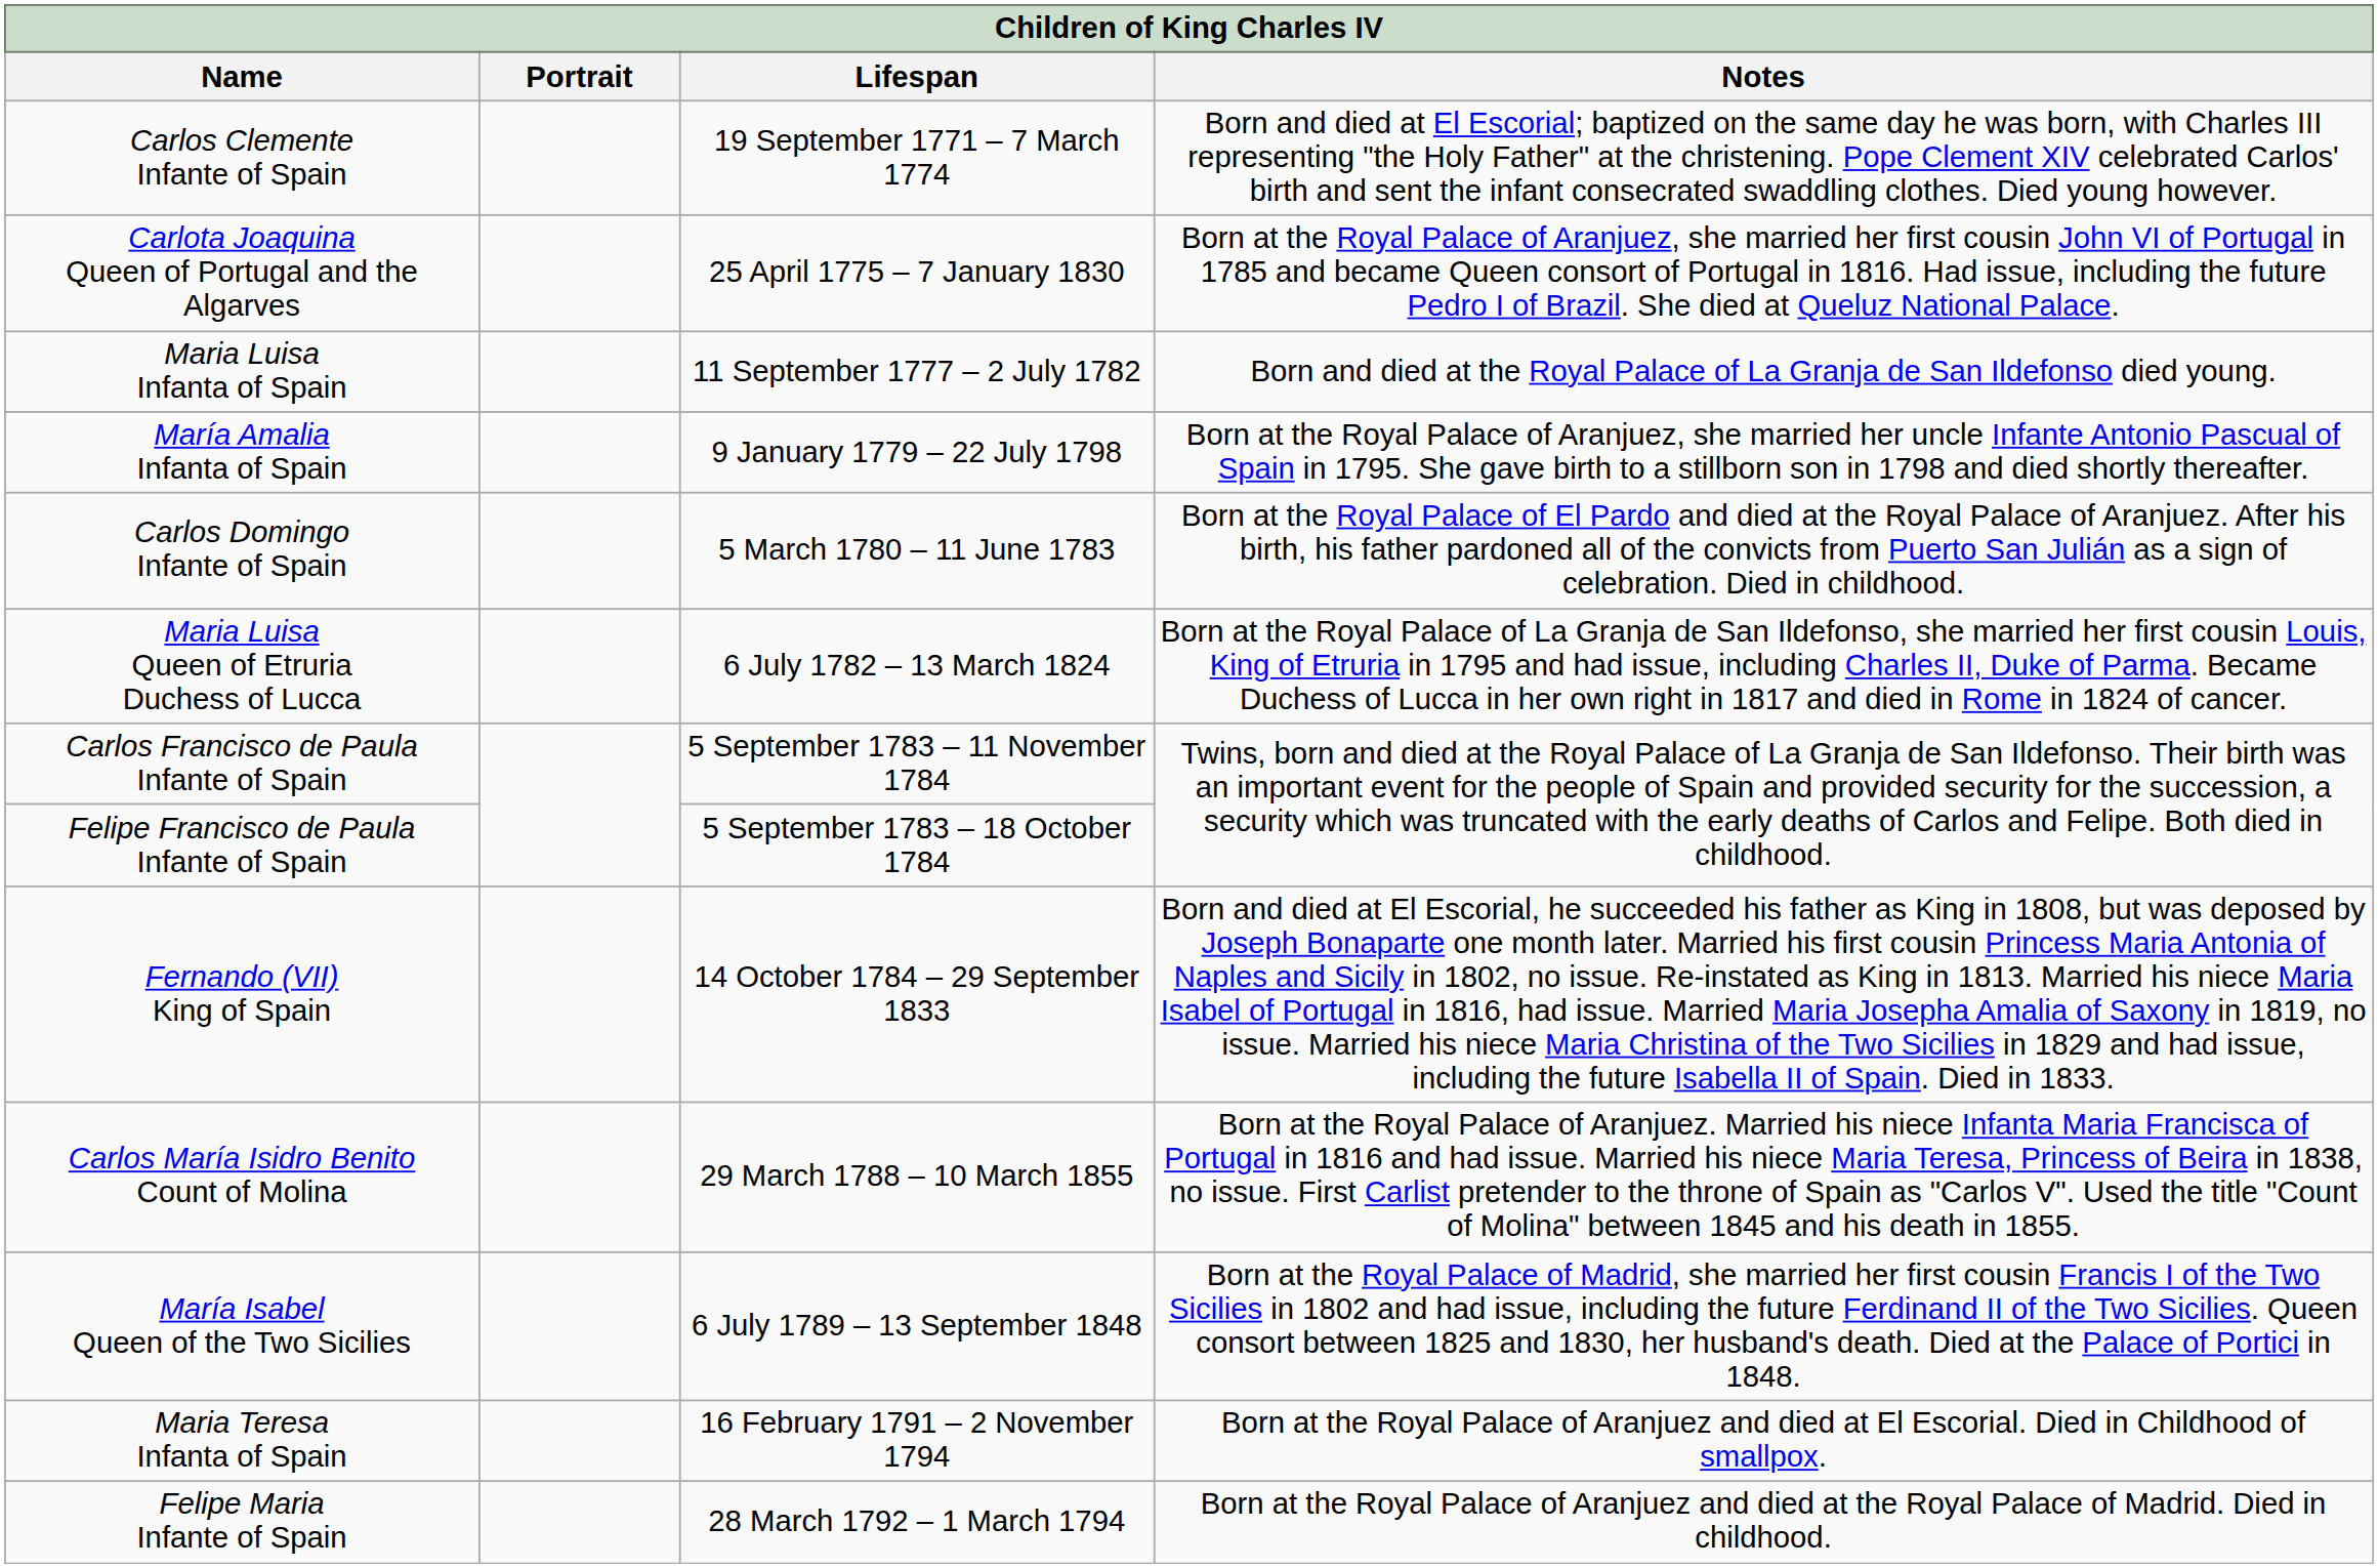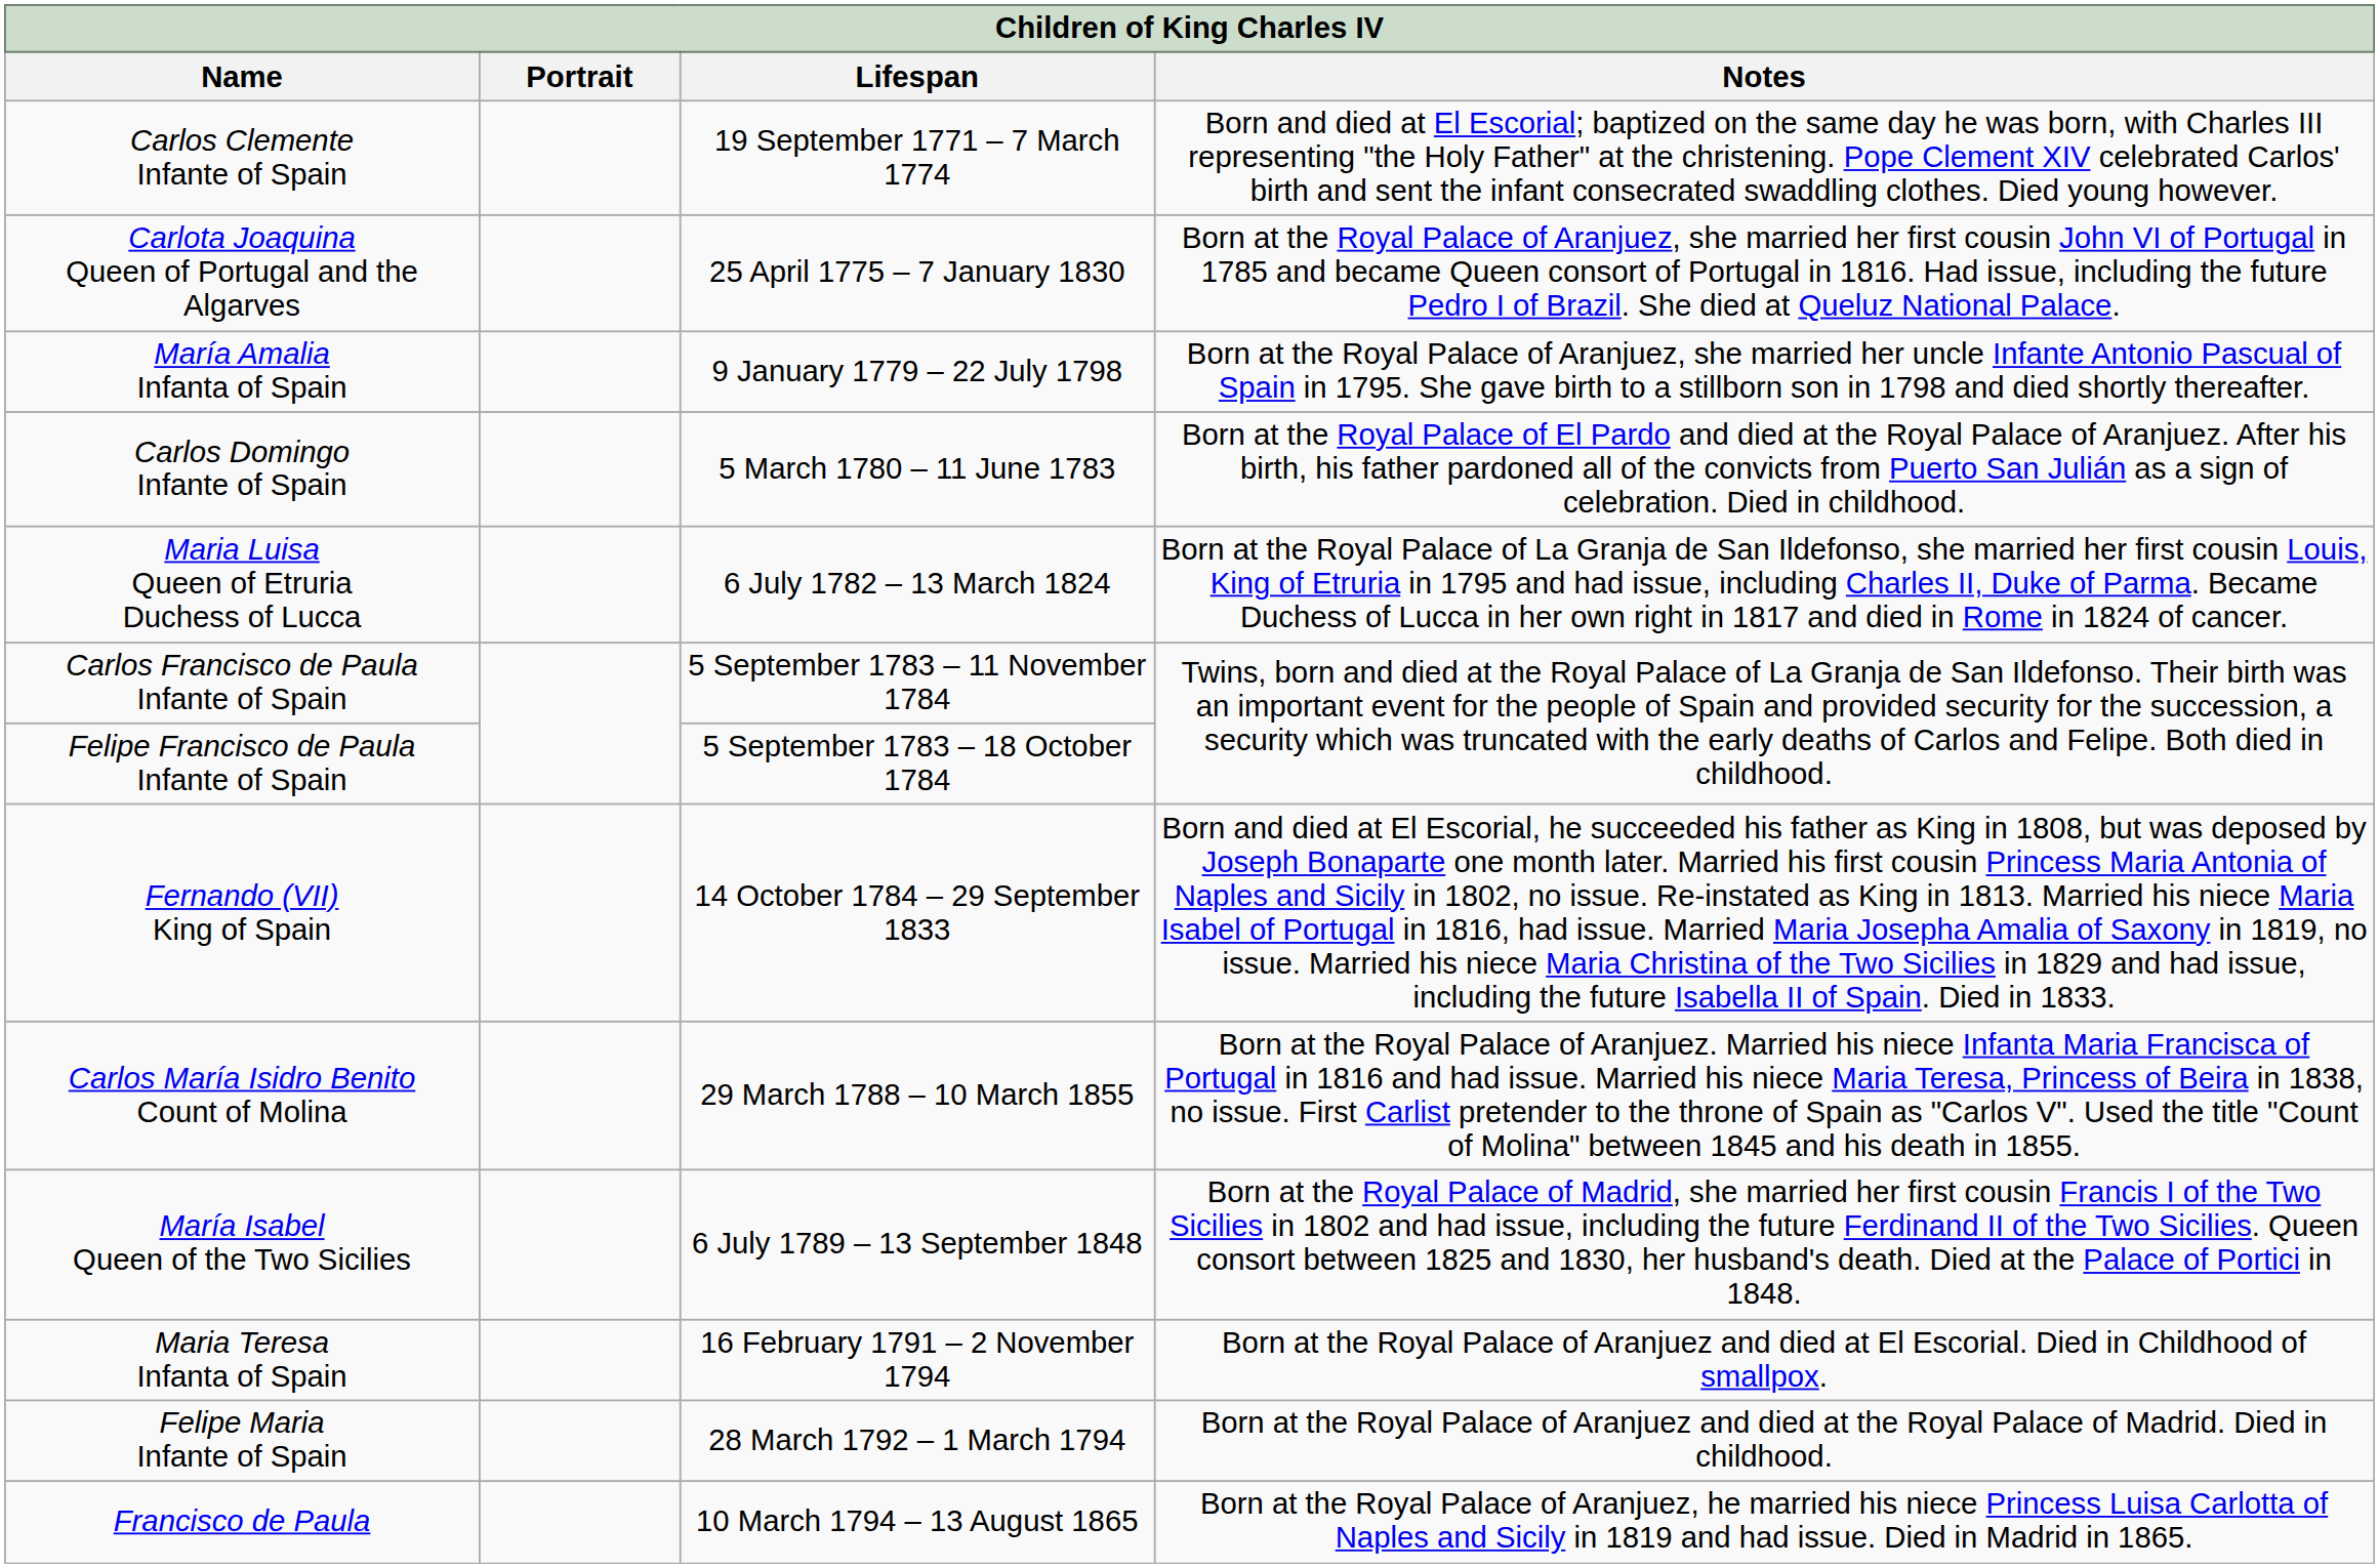- row: Maria Luisa Infanta of Spain | 11 September 1777 – 2 July 1782 | Born and died at the Royal Palace of La Granja de San Ildefonso died young.
+ row: Francisco de Paula | 10 March 1794 – 13 August 1865 | Born at the Royal Palace of Aranjuez, he married his niece Princess Luisa Carlotta of Naples and Sicily in 1819 and had issue. Died in Madrid in 1865.
